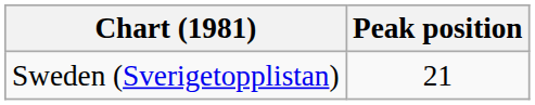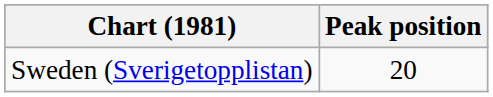Sweden (Sverigetopplistan) | Peak position: 21 -> 20
